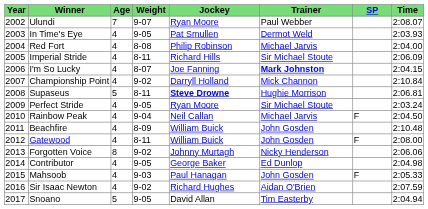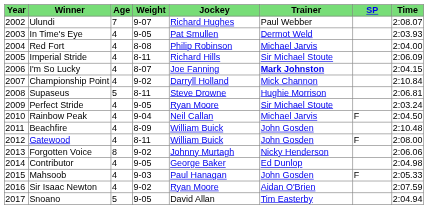Ulundi | Jockey: Ryan Moore -> Richard Hughes
Supaseus | Jockey: bold -> normal
Sir Isaac Newton | Jockey: Richard Hughes -> Ryan Moore
